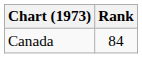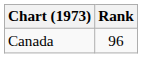Canada | Rank: 84 -> 96
